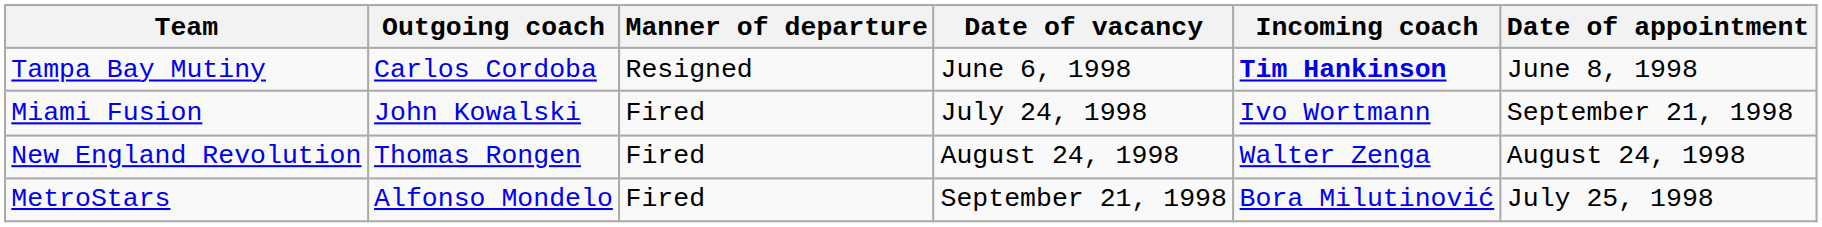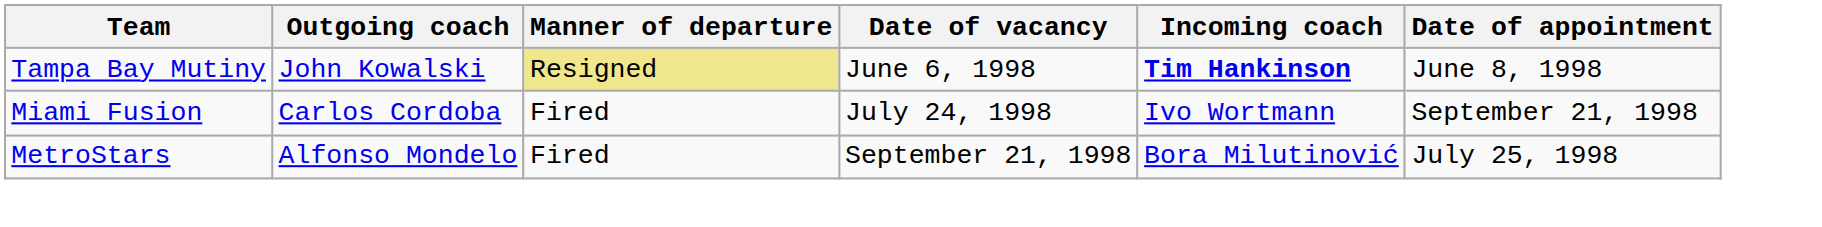Tampa Bay Mutiny | Outgoing coach: Carlos Cordoba -> John Kowalski
Tampa Bay Mutiny | Manner of departure: no background -> khaki background
Miami Fusion | Outgoing coach: John Kowalski -> Carlos Cordoba
- row: New England Revolution | Thomas Rongen | Fired | August 24, 1998 | Walter Zenga | August 24, 1998
